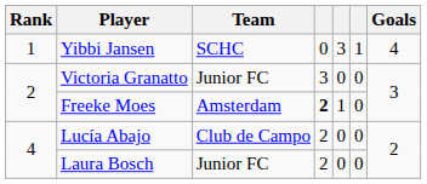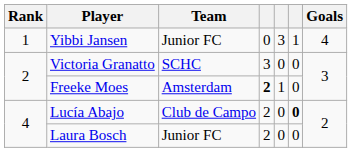Yibbi Jansen | Team: SCHC -> Junior FC
Victoria Granatto | Team: Junior FC -> SCHC
Lucía Abajo | column 6: normal -> bold
